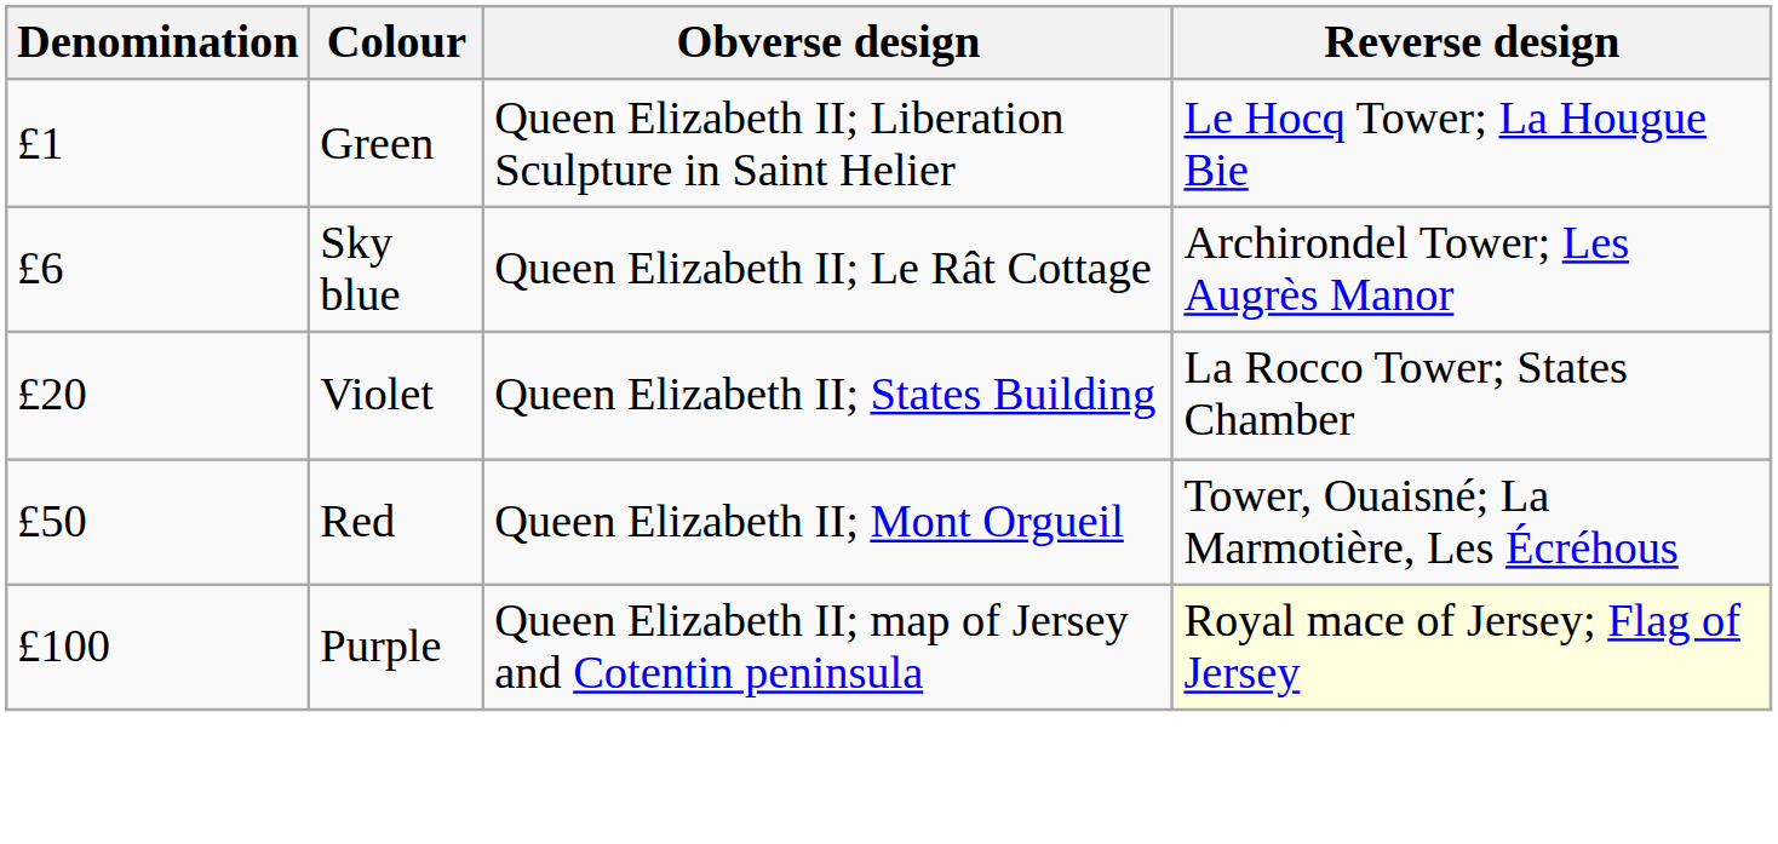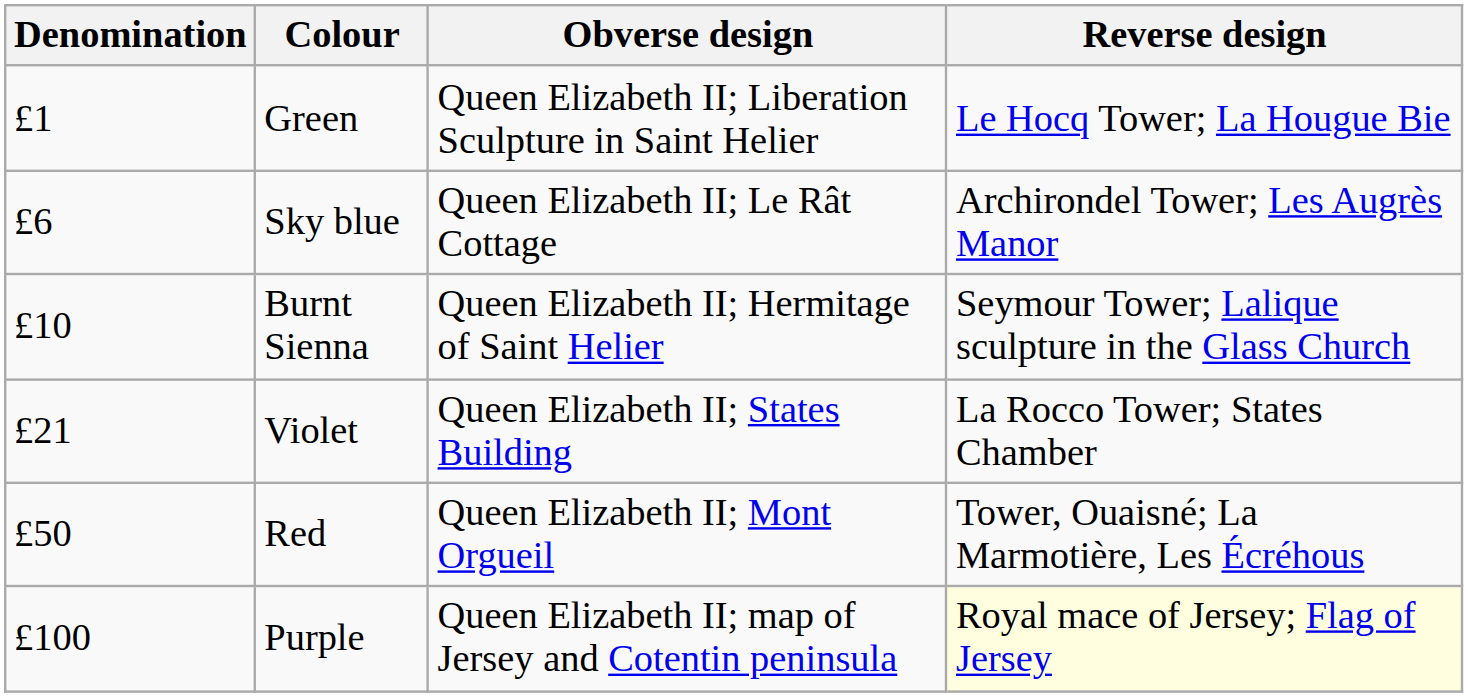+ row: £10 | Burnt Sienna | Queen Elizabeth II; Hermitage of Saint Helier | Seymour Tower; Lalique sculpture in the Glass Church
Violet | Denomination: £20 -> £21
